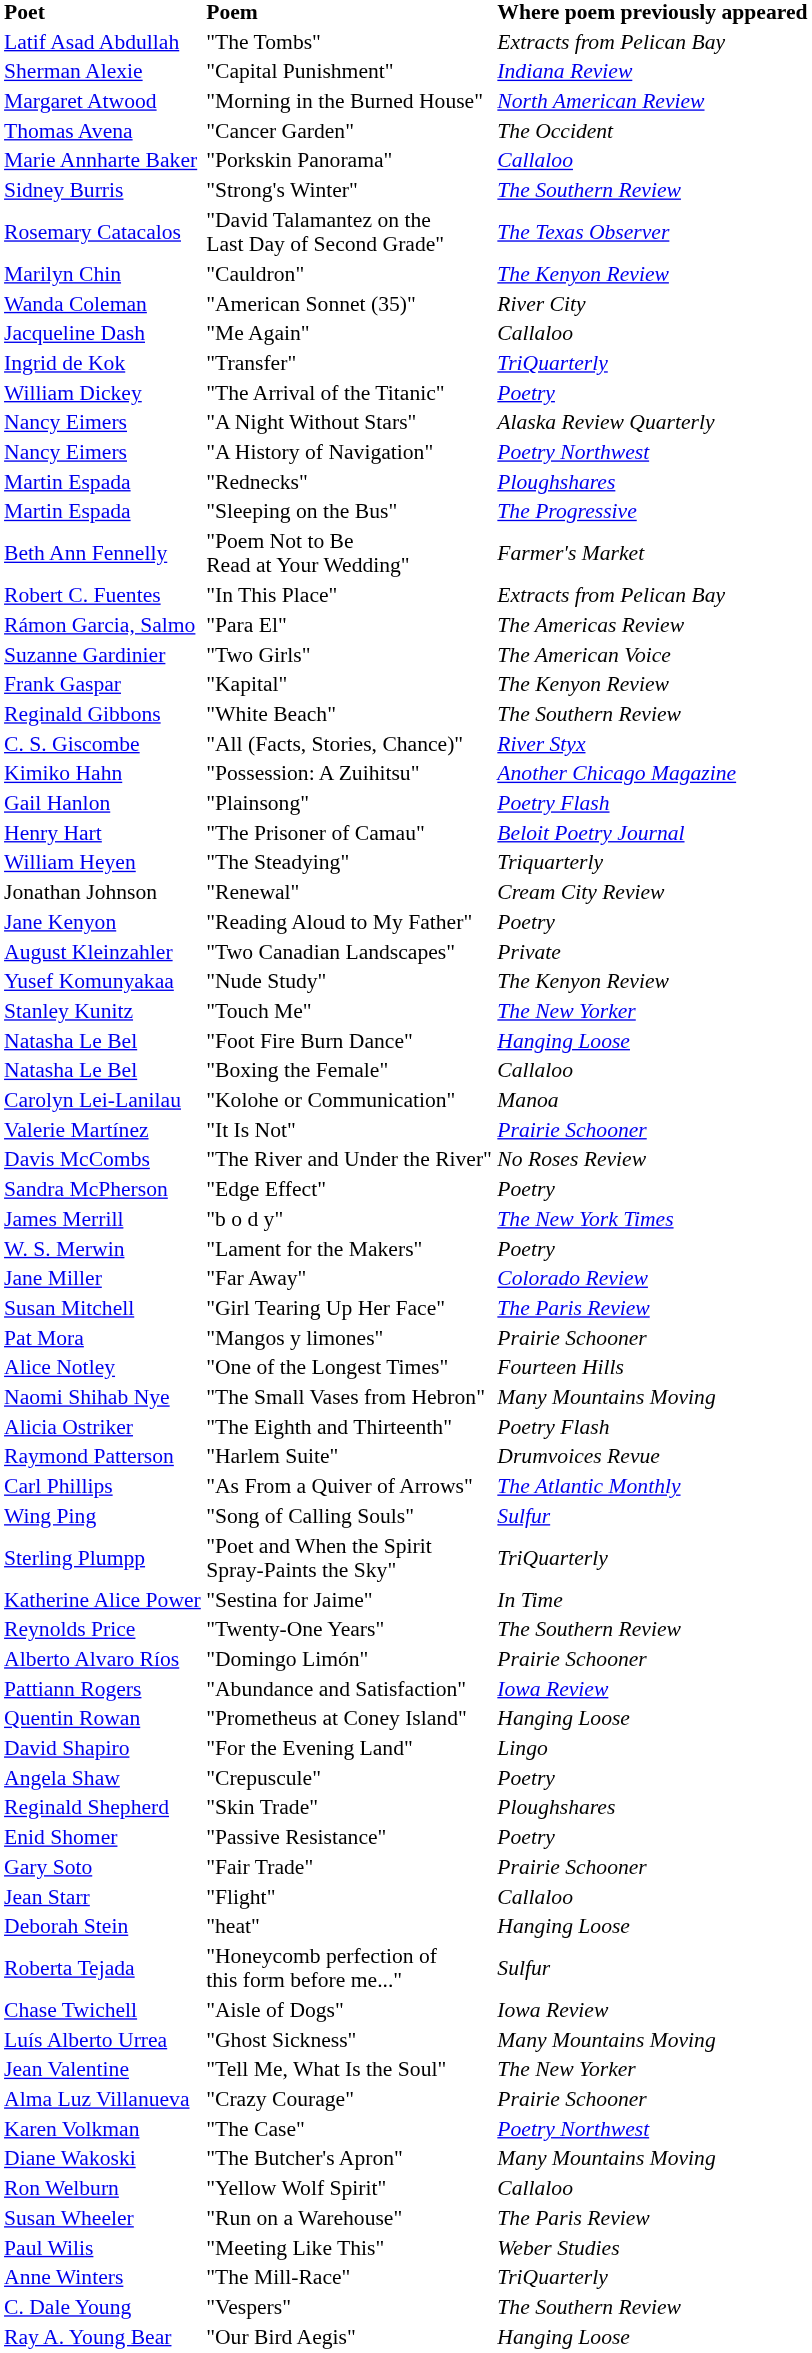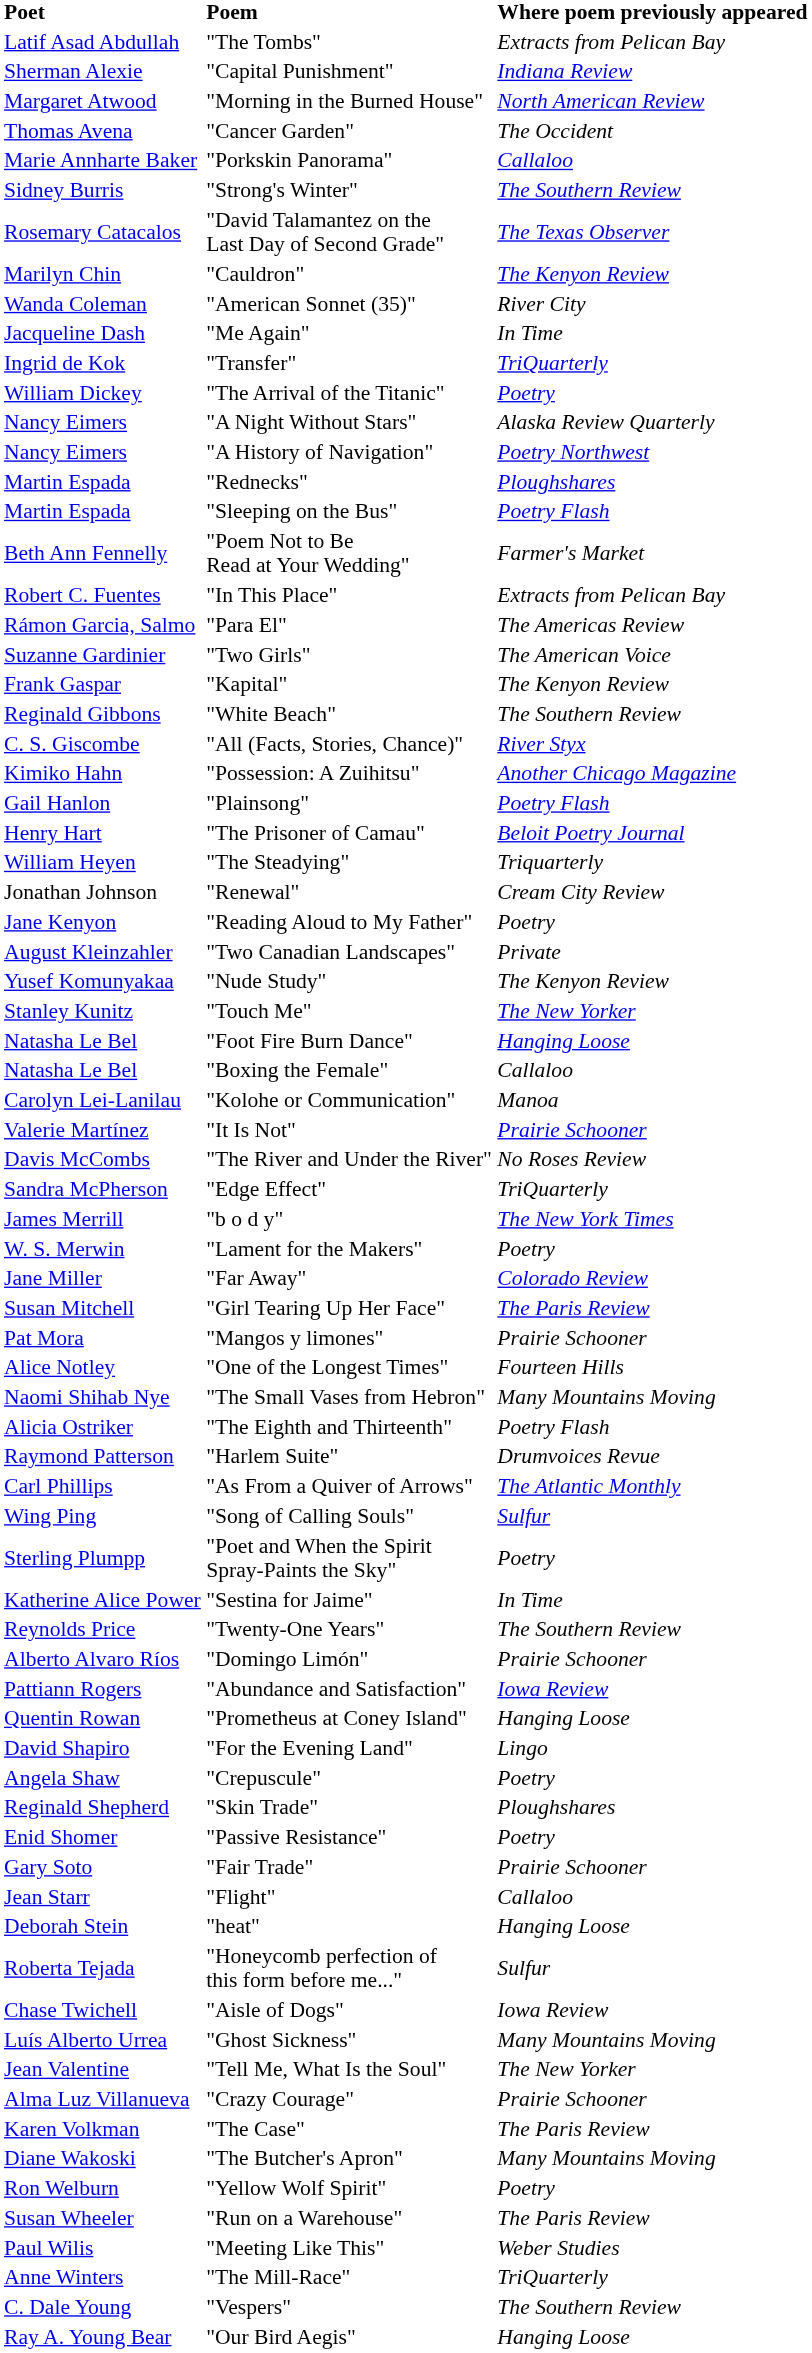"Me Again" | Where poem previously appeared: Callaloo -> In Time
"Sleeping on the Bus" | Where poem previously appeared: The Progressive -> Poetry Flash
"Edge Effect" | Where poem previously appeared: Poetry -> TriQuarterly
"Poet and When the Spirit Spray-Paints the Sky" | Where poem previously appeared: TriQuarterly -> Poetry
"The Case" | Where poem previously appeared: Poetry Northwest -> The Paris Review
"Yellow Wolf Spirit" | Where poem previously appeared: Callaloo -> Poetry
